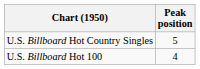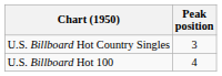U.S. Billboard Hot Country Singles | Peak position: 5 -> 3
